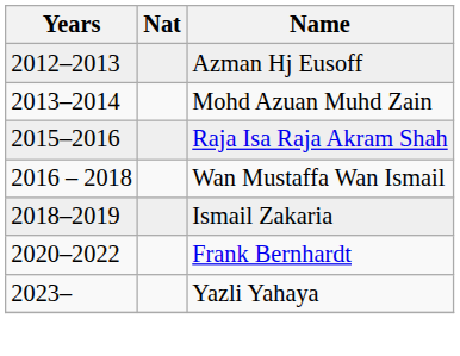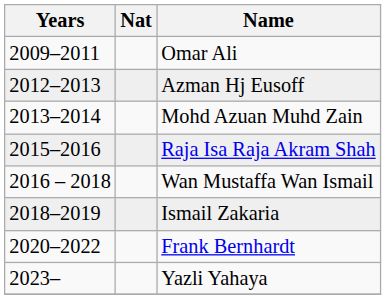+ row: 2009–2011 | Omar Ali
